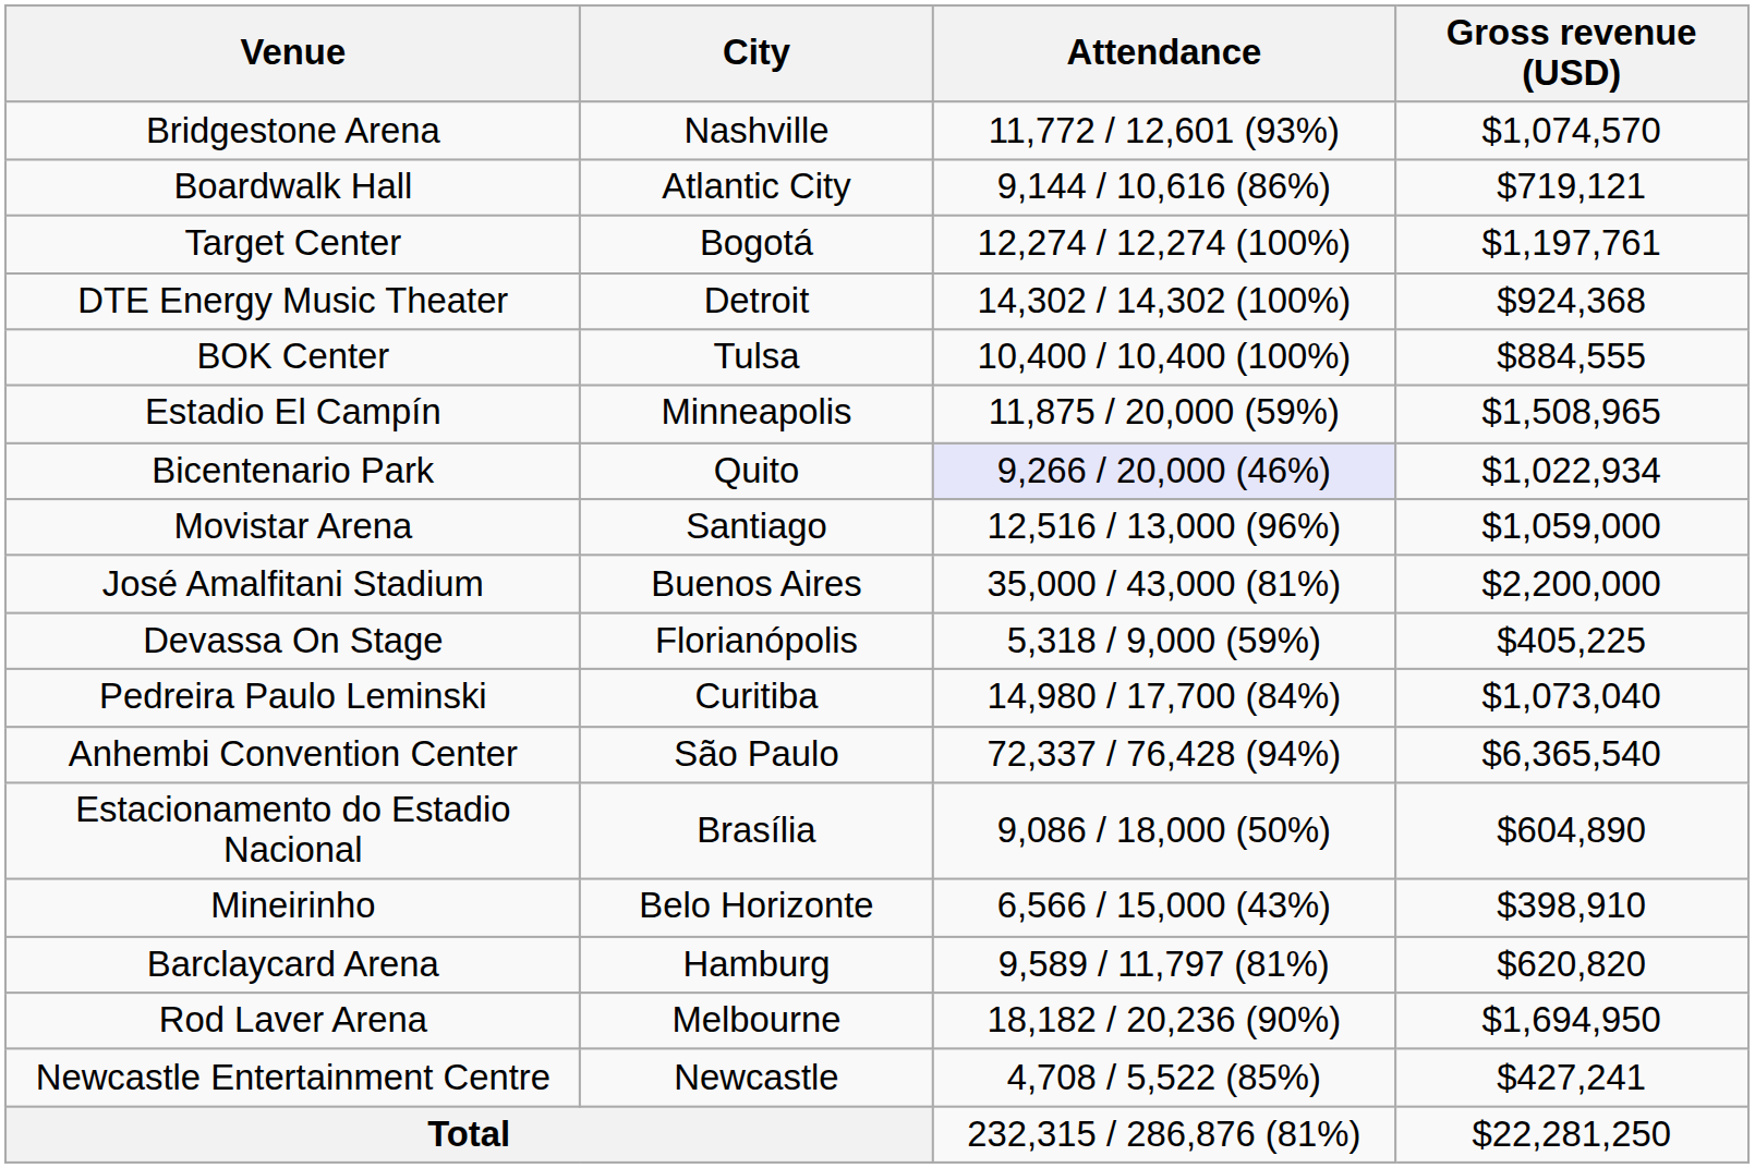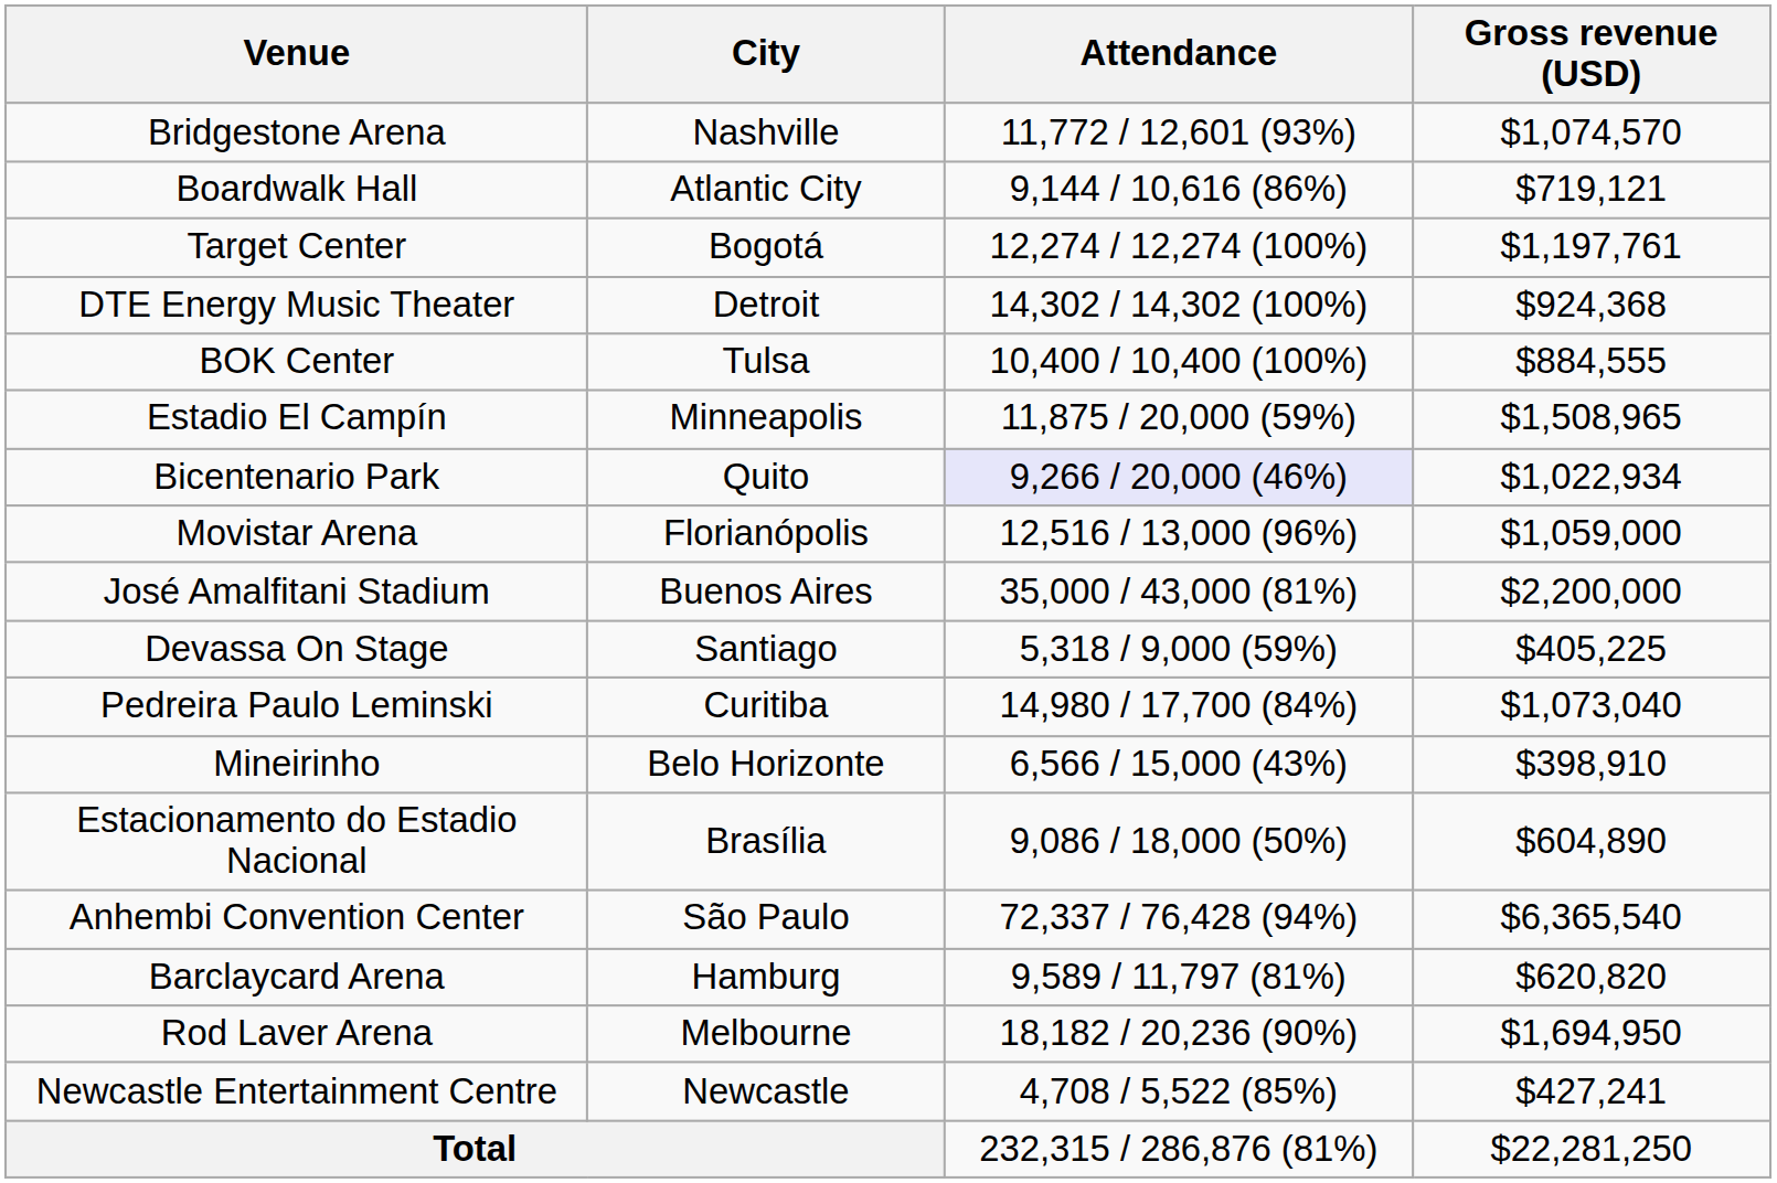Movistar Arena | City: Santiago -> Florianópolis
Devassa On Stage | City: Florianópolis -> Santiago
rows swapped: Mineirinho <-> Anhembi Convention Center
